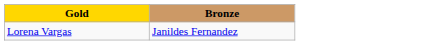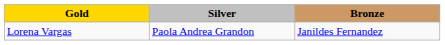+ column: Silver | Paola Andrea Grandon
